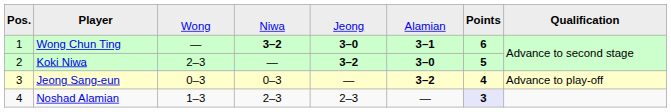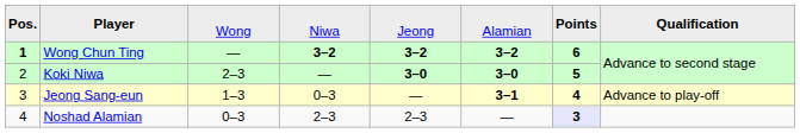Wong Chun Ting | column 1: normal -> bold
Wong Chun Ting | column 5: 3–0 -> 3–2
Wong Chun Ting | column 6: 3–1 -> 3–2
Koki Niwa | column 5: 3–2 -> 3–0
Jeong Sang-eun | column 3: 0–3 -> 1–3
Jeong Sang-eun | column 6: 3–2 -> 3–1
Noshad Alamian | column 3: 1–3 -> 0–3
